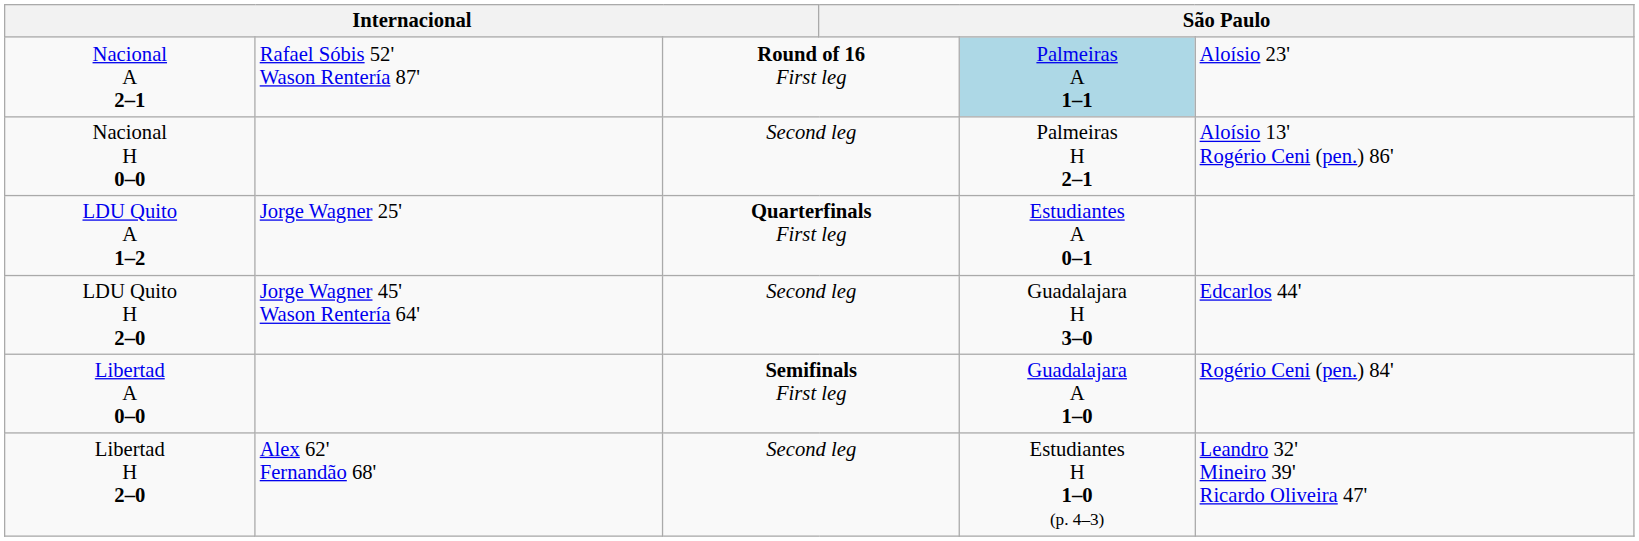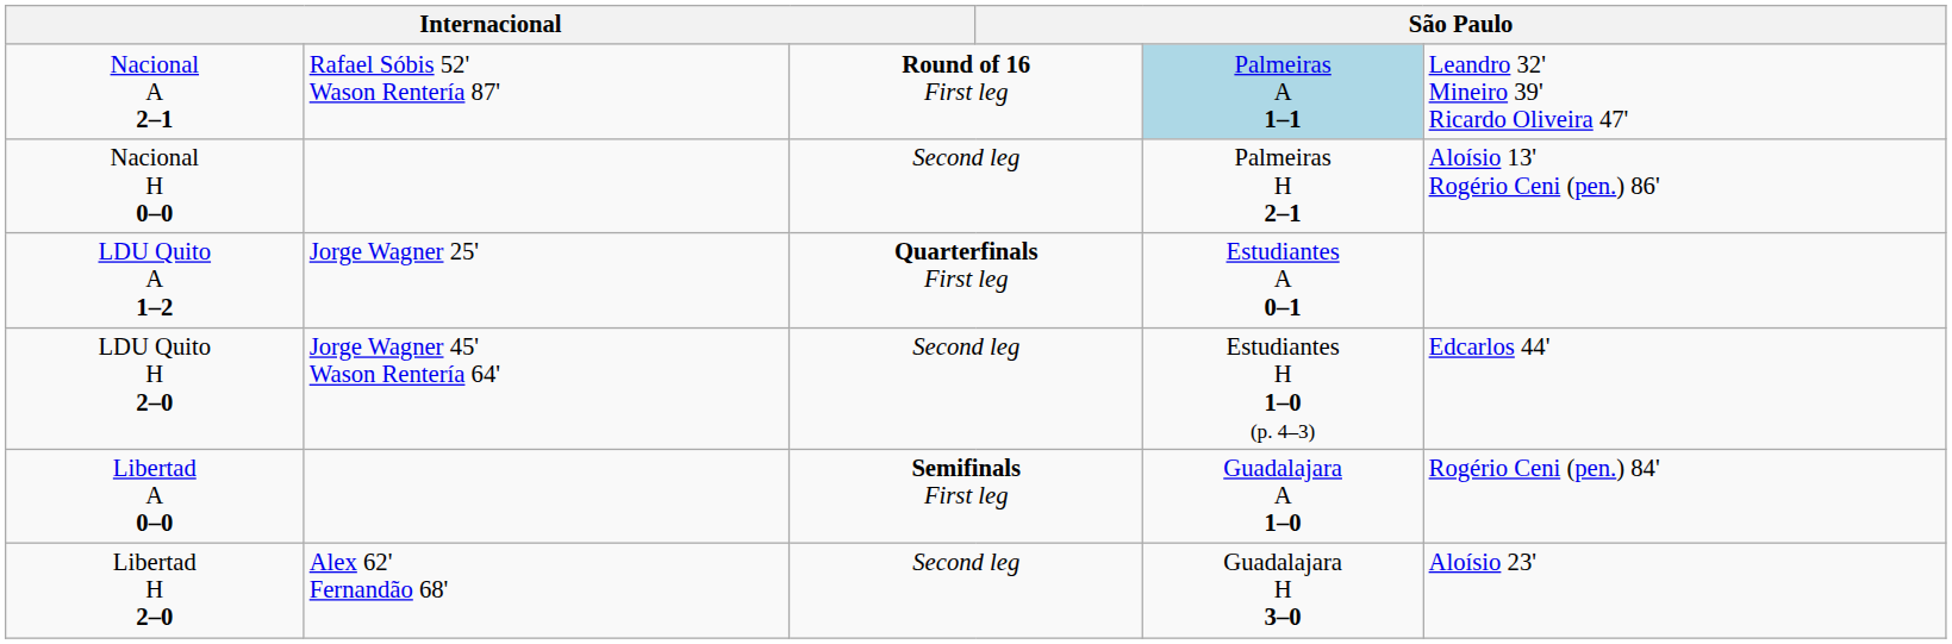Nacional A 2–1 | column 6: Aloísio 23' -> Leandro 32' Mineiro 39' Ricardo Oliveira 47'
LDU Quito H 2–0 | column 5: Guadalajara H 3–0 -> Estudiantes H 1–0 (p. 4–3)
Libertad H 2–0 | column 5: Estudiantes H 1–0 (p. 4–3) -> Guadalajara H 3–0
Libertad H 2–0 | column 6: Leandro 32' Mineiro 39' Ricardo Oliveira 47' -> Aloísio 23'
